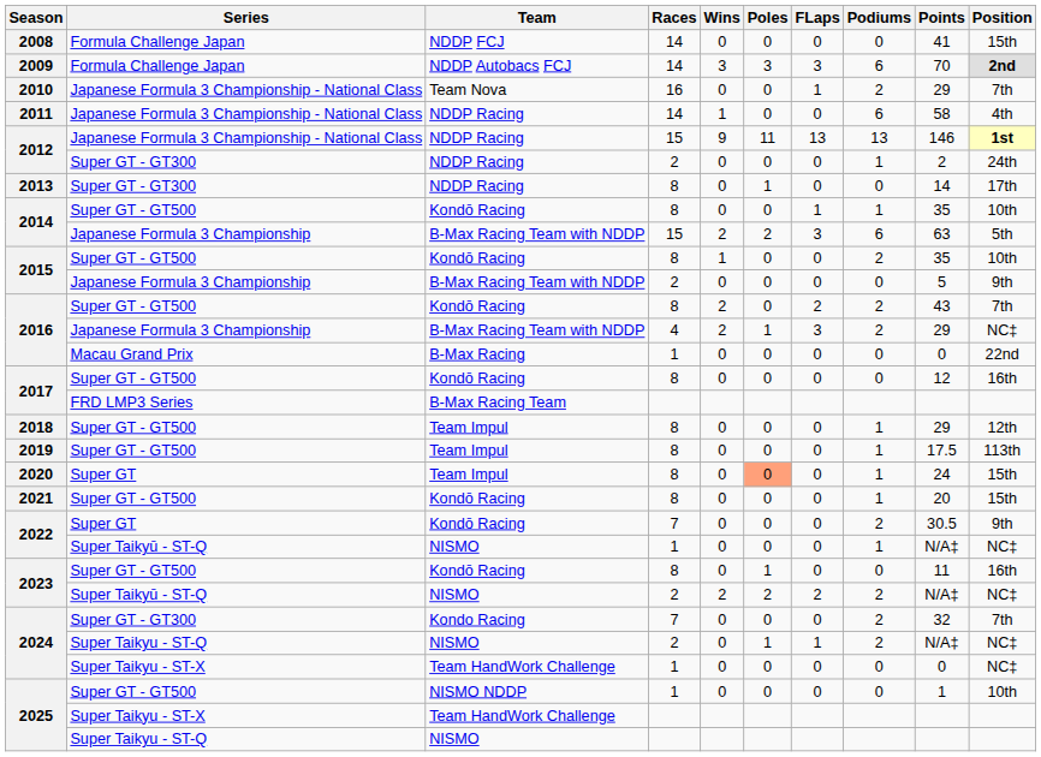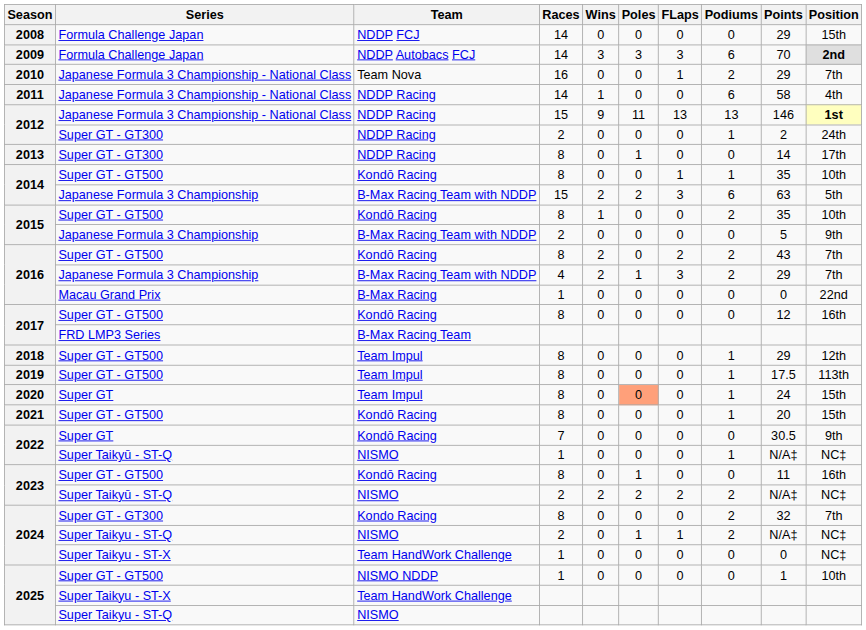2008 | Points: 41 -> 29
2016 / Japanese Formula 3 Championship | Position: NC‡ -> 7th
2022 / Super GT | Podiums: 2 -> 0
2024 / Super GT - GT300 | Races: 7 -> 8
